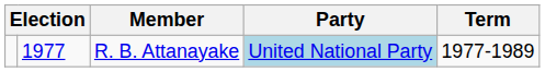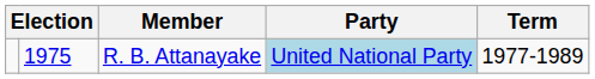R. B. Attanayake | column 2: 1977 -> 1975
